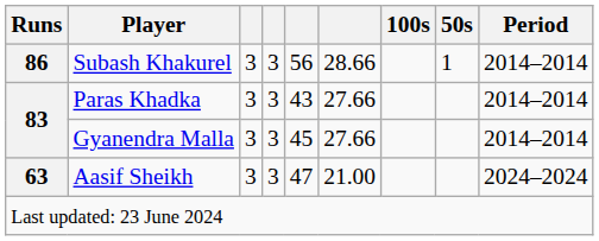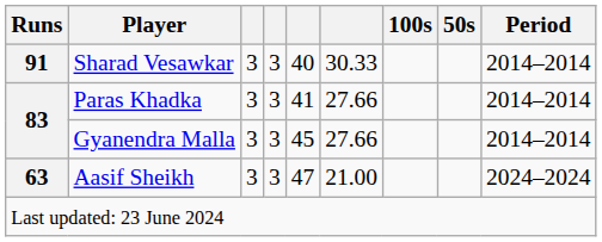+ row: 91 | Sharad Vesawkar | 3 | 3 | 40 | 30.33 | 2014–2014
- row: 86 | Subash Khakurel | 3 | 3 | 56 | 28.66 | 1 | 2014–2014
Paras Khadka | column 5: 43 -> 41
